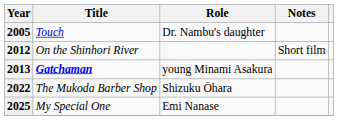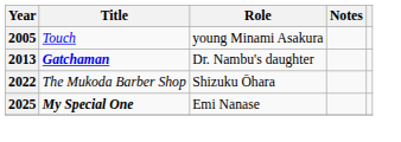2005 | Role: Dr. Nambu's daughter -> young Minami Asakura
- row: 2012 | On the Shinhori River | Short film
2013 | Role: young Minami Asakura -> Dr. Nambu's daughter
2025 | Title: normal -> bold
